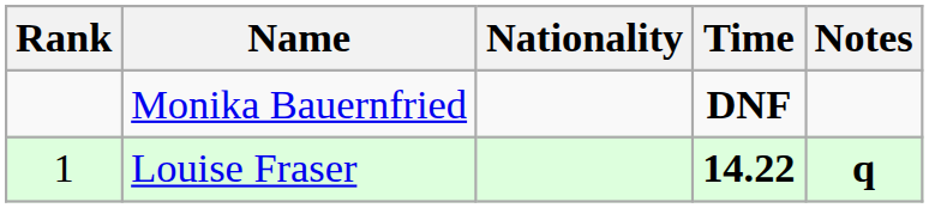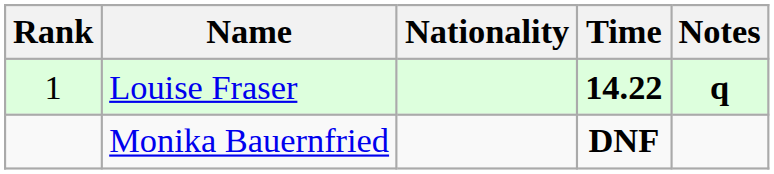rows swapped: Louise Fraser <-> Monika Bauernfried
